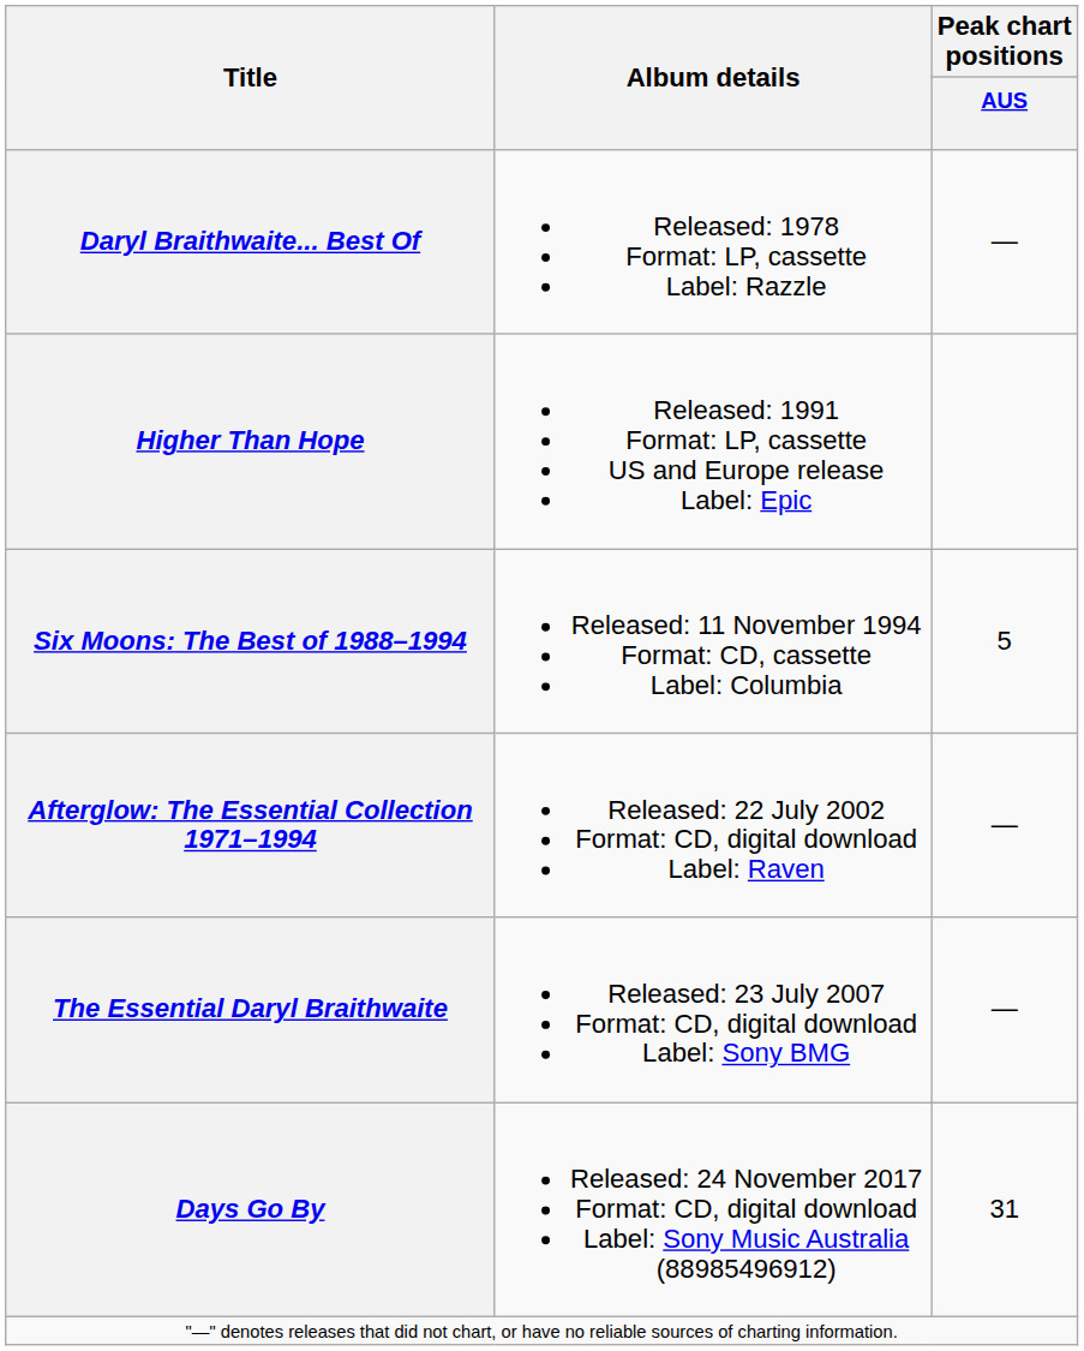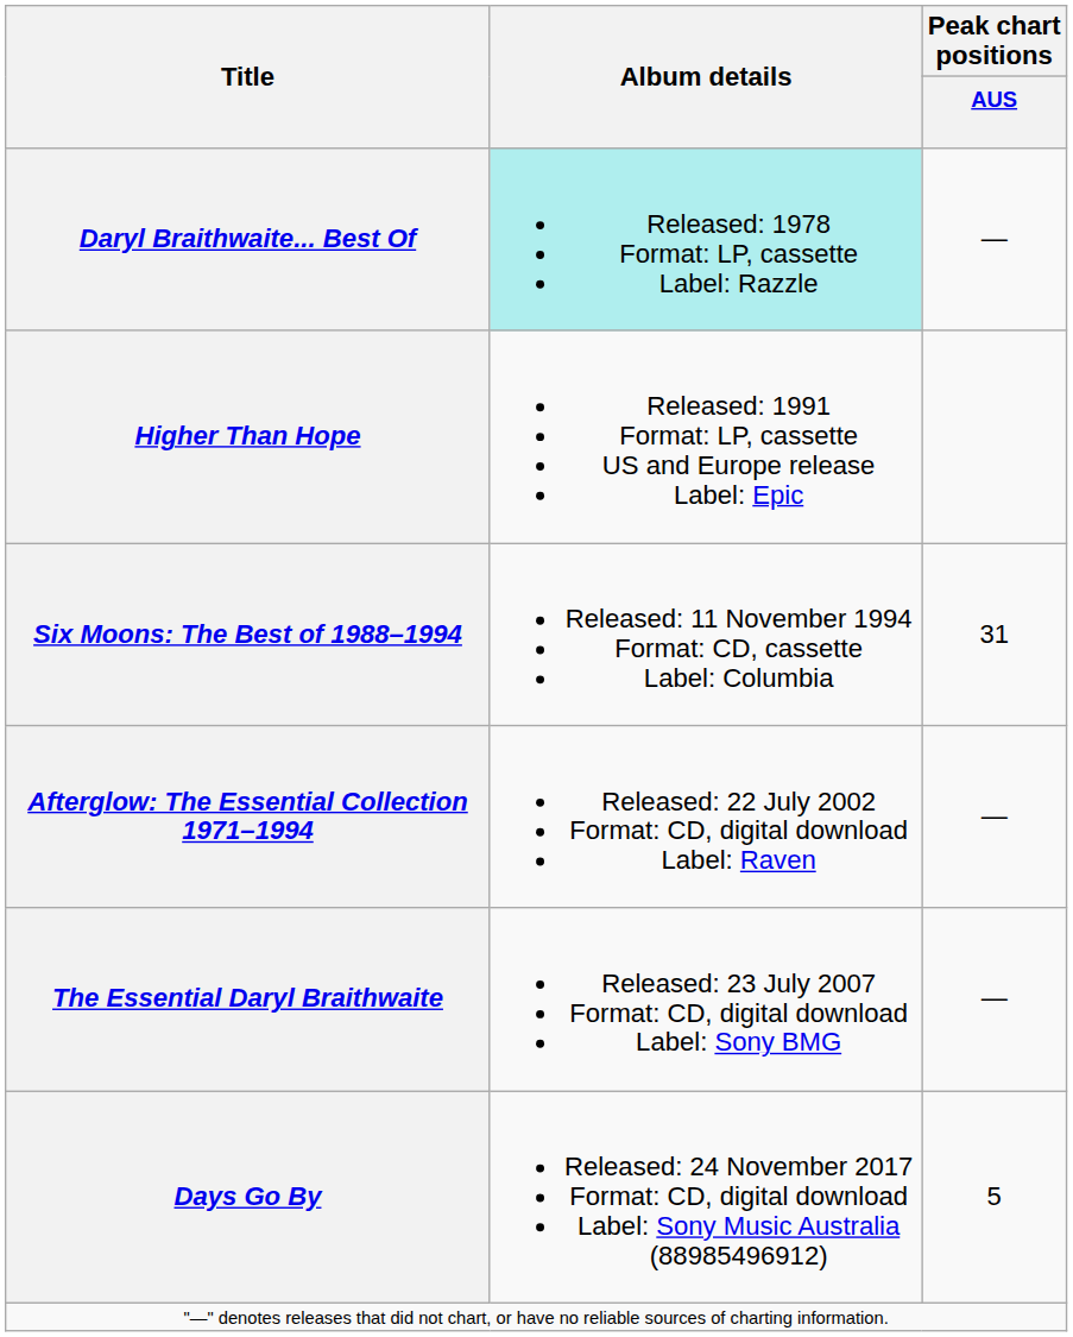Daryl Braithwaite... Best Of | Album details: no background -> paleturquoise background
Six Moons: The Best of 1988–1994 | Peak chart positions / AUS: 5 -> 31
Days Go By | Peak chart positions / AUS: 31 -> 5
